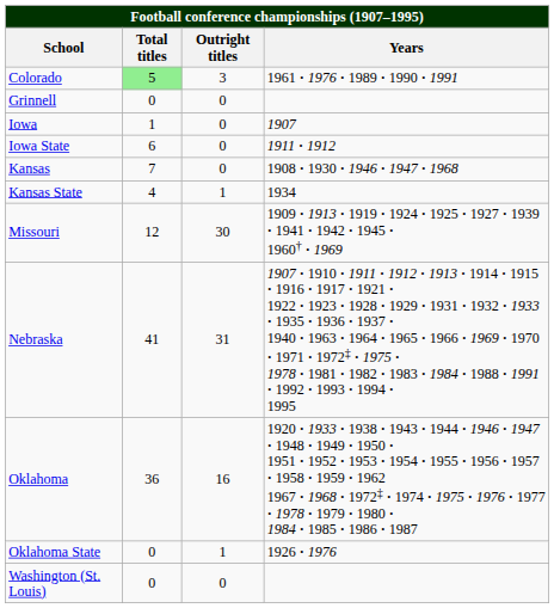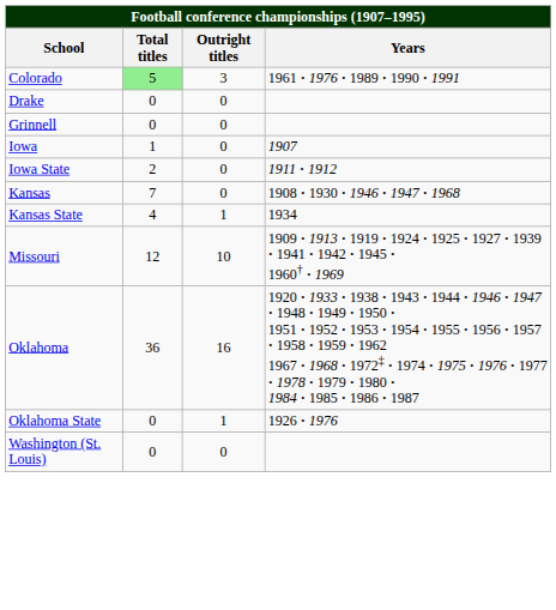+ row: Drake | 0 | 0
Iowa State | Total titles: 6 -> 2
Missouri | Outright titles: 30 -> 10
- row: Nebraska | 41 | 31 | 1907 · 1910 · 1911 · 1912 · 1913 · 1914 · 1915 · 1916 · 1917 · 1921 · 1922 · 1923 · 1928 · 1929 · 1931 · 1932 · 1933 · 1935 · 1936 · 1937 · 1940 · 1963 · 1964 · 1965 · 1966 · 1969 · 1970 · 1971 · 1972‡ · 1975 · 1978 · 1981 · 1982 · 1983 · 1984 · 1988 · 1991 · 1992 · 1993 · 1994 · 1995
